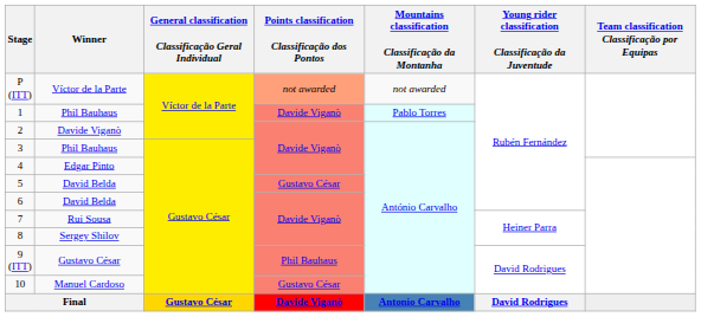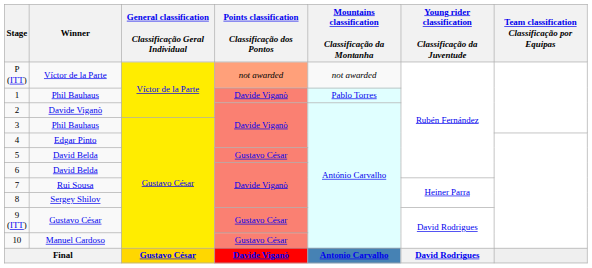9 (ITT) | Points classification Classificação dos Pontos: Phil Bauhaus -> Gustavo César
